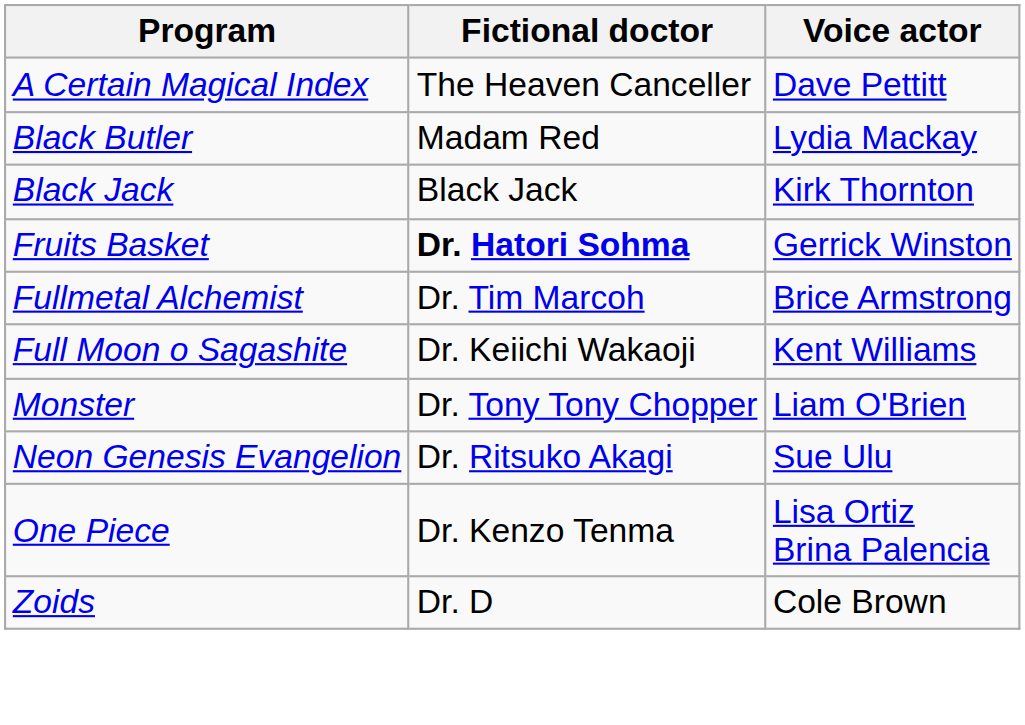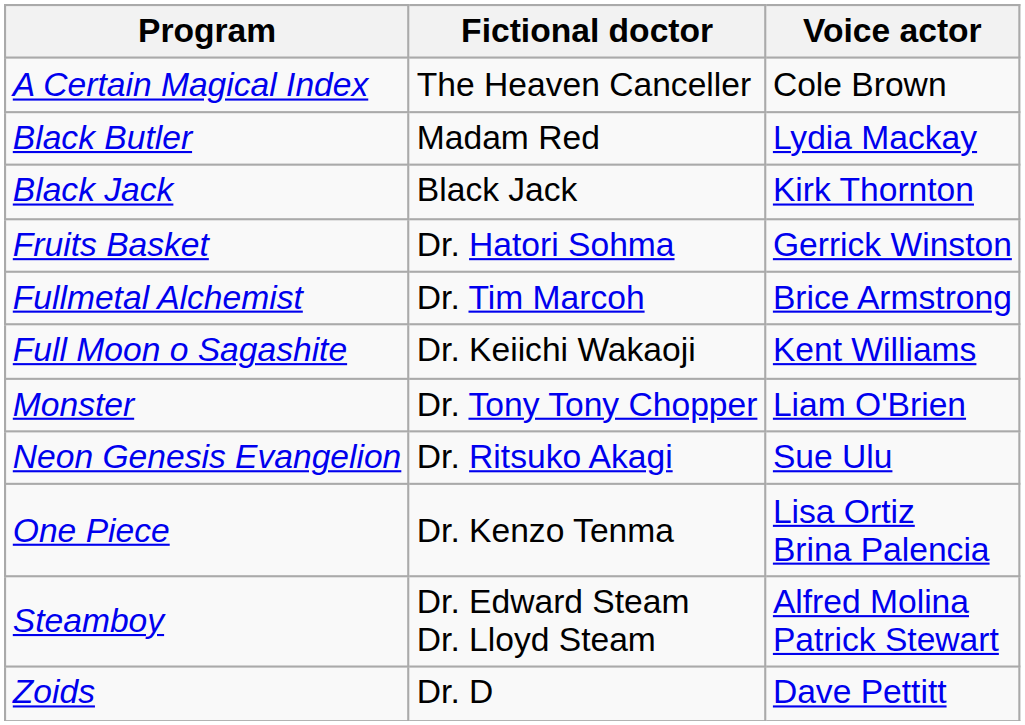A Certain Magical Index | Voice actor: Dave Pettitt -> Cole Brown
Fruits Basket | Fictional doctor: bold -> normal
+ row: Steamboy | Dr. Edward Steam Dr. Lloyd Steam | Alfred Molina Patrick Stewart
Zoids | Voice actor: Cole Brown -> Dave Pettitt
